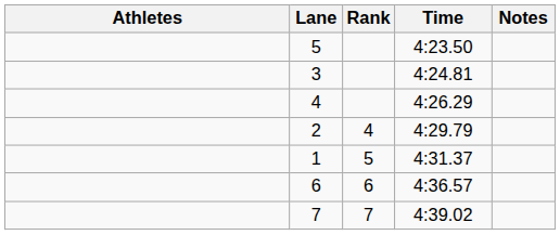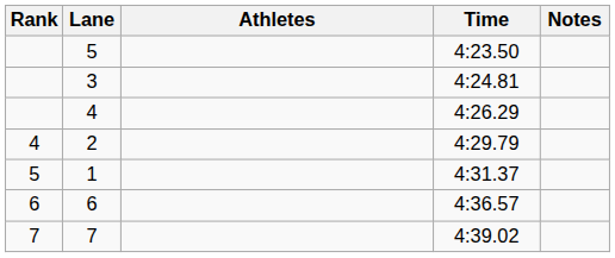columns swapped: Rank <-> Athletes
